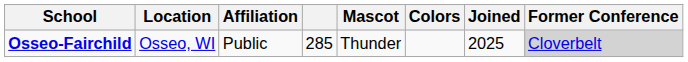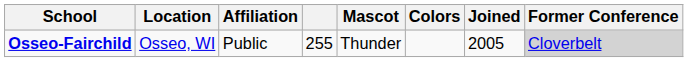Osseo-Fairchild | column 4: 285 -> 255
Osseo-Fairchild | Joined: 2025 -> 2005
